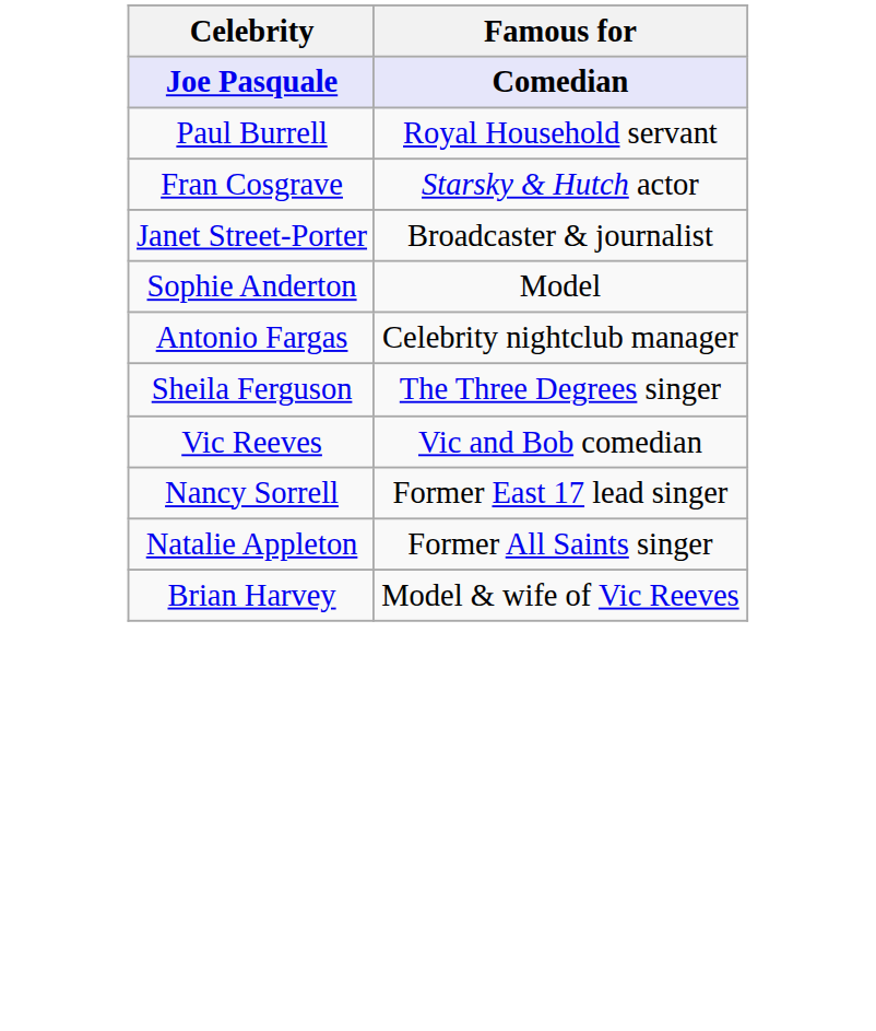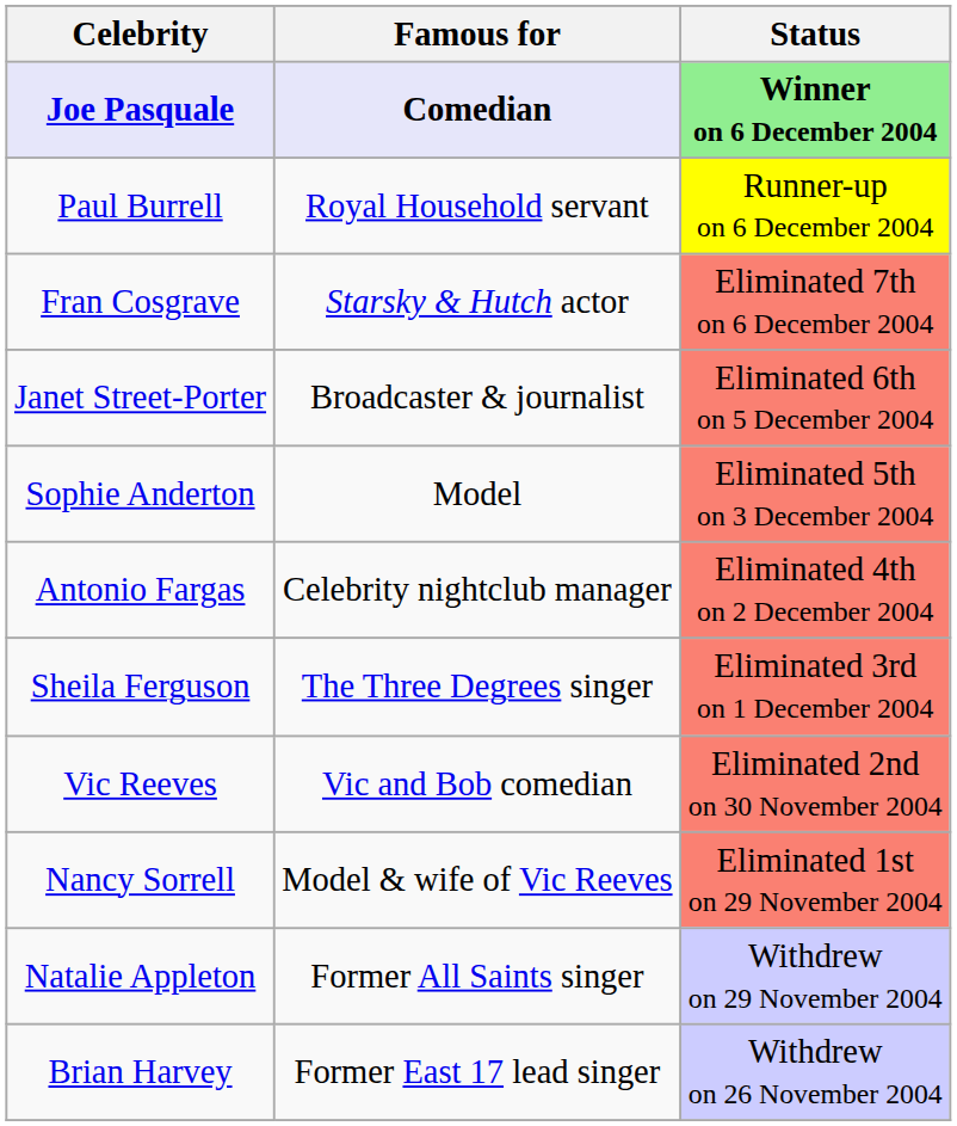+ column: Status | Winner on 6 December 2004 | Runner-up on 6 December 2004 | Eliminated 7th on 6 December 2004 | Eliminated 6th on 5 December 2004 | Eliminated 5th on 3 December 2004 | Eliminated 4th on 2 December 2004 | Eliminated 3rd on 1 December 2004 | Eliminated 2nd on 30 November 2004 | Eliminated 1st on 29 November 2004 | Withdrew on 29 November 2004 | Withdrew on 26 November 2004
Nancy Sorrell | Famous for: Former East 17 lead singer -> Model & wife of Vic Reeves
Brian Harvey | Famous for: Model & wife of Vic Reeves -> Former East 17 lead singer
